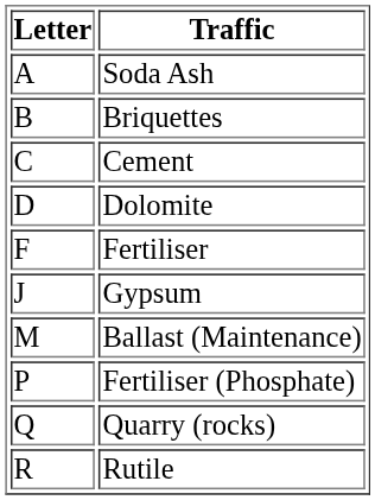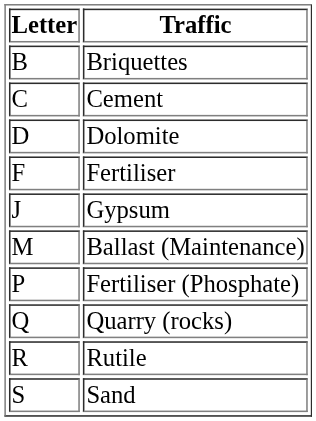- row: A | Soda Ash
+ row: S | Sand
